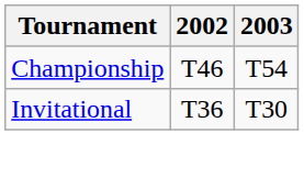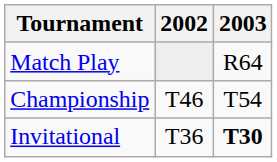+ row: Match Play | R64
Invitational | 2003: normal -> bold
